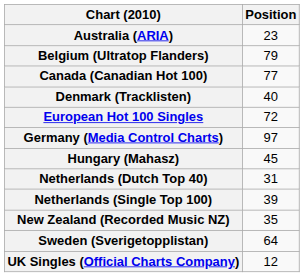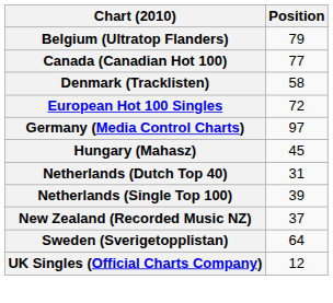- row: Australia (ARIA) | 23
Denmark (Tracklisten) | Position: 40 -> 58
New Zealand (Recorded Music NZ) | Position: 35 -> 37
